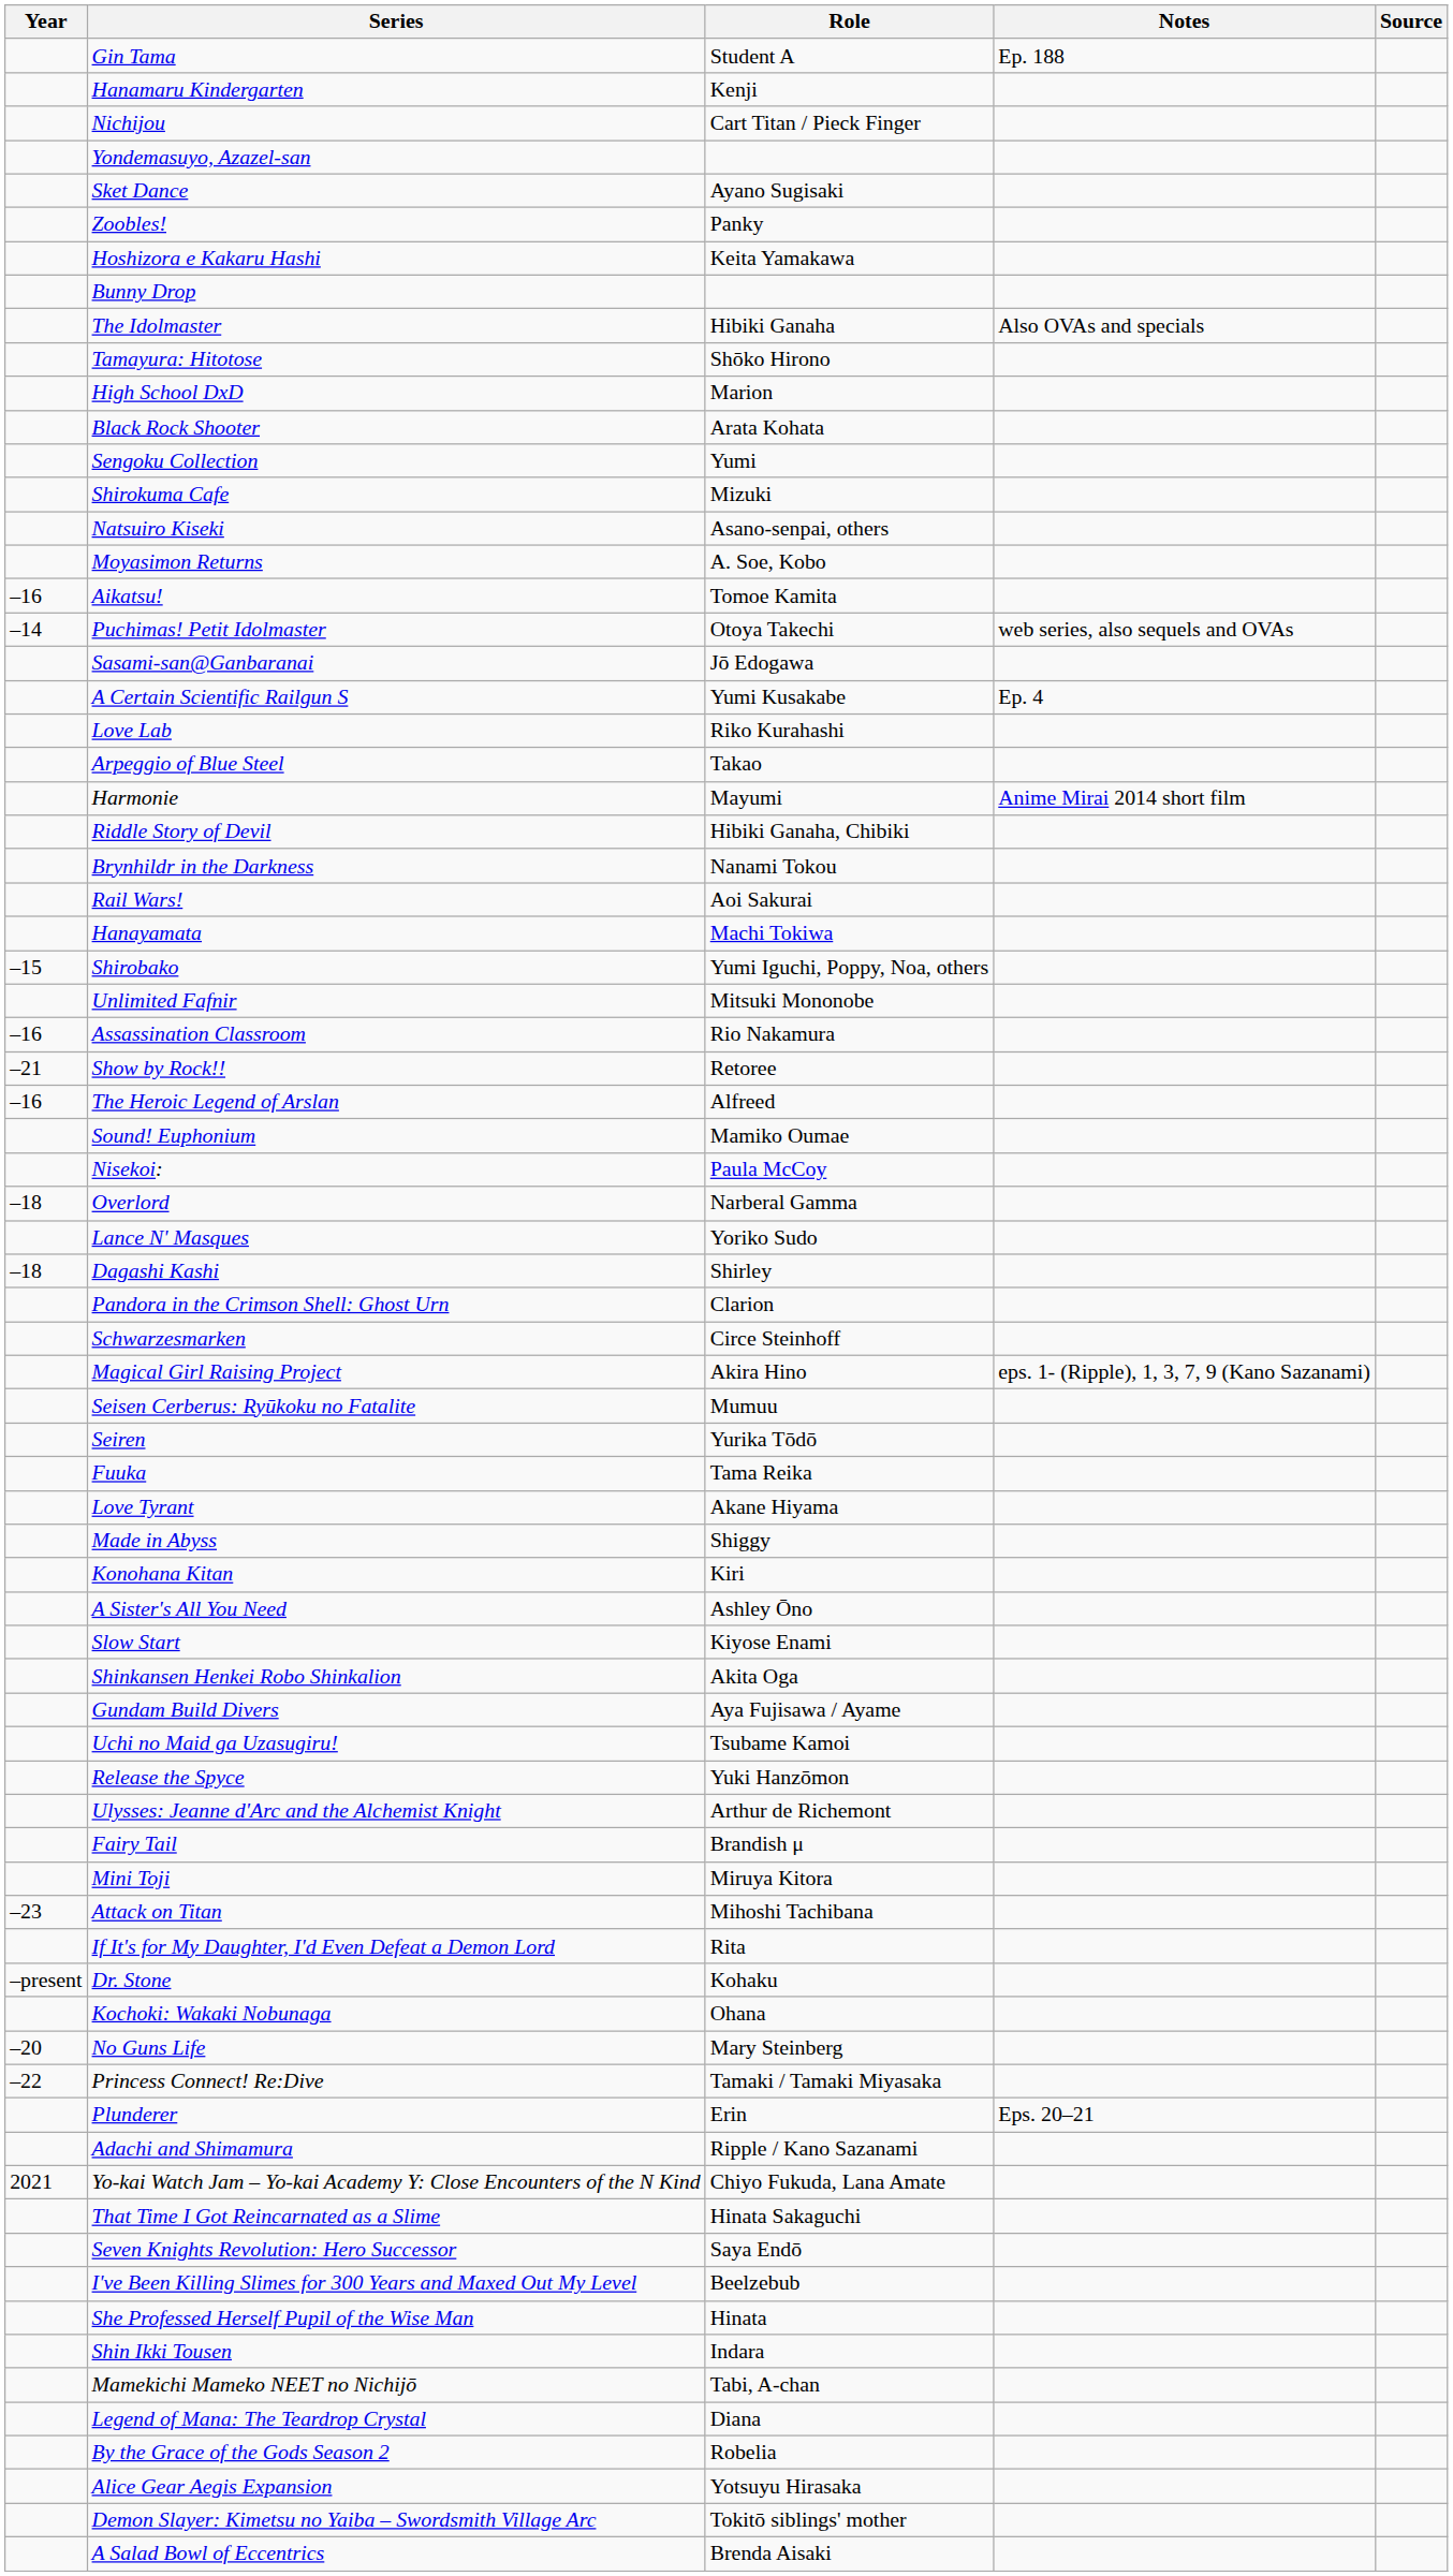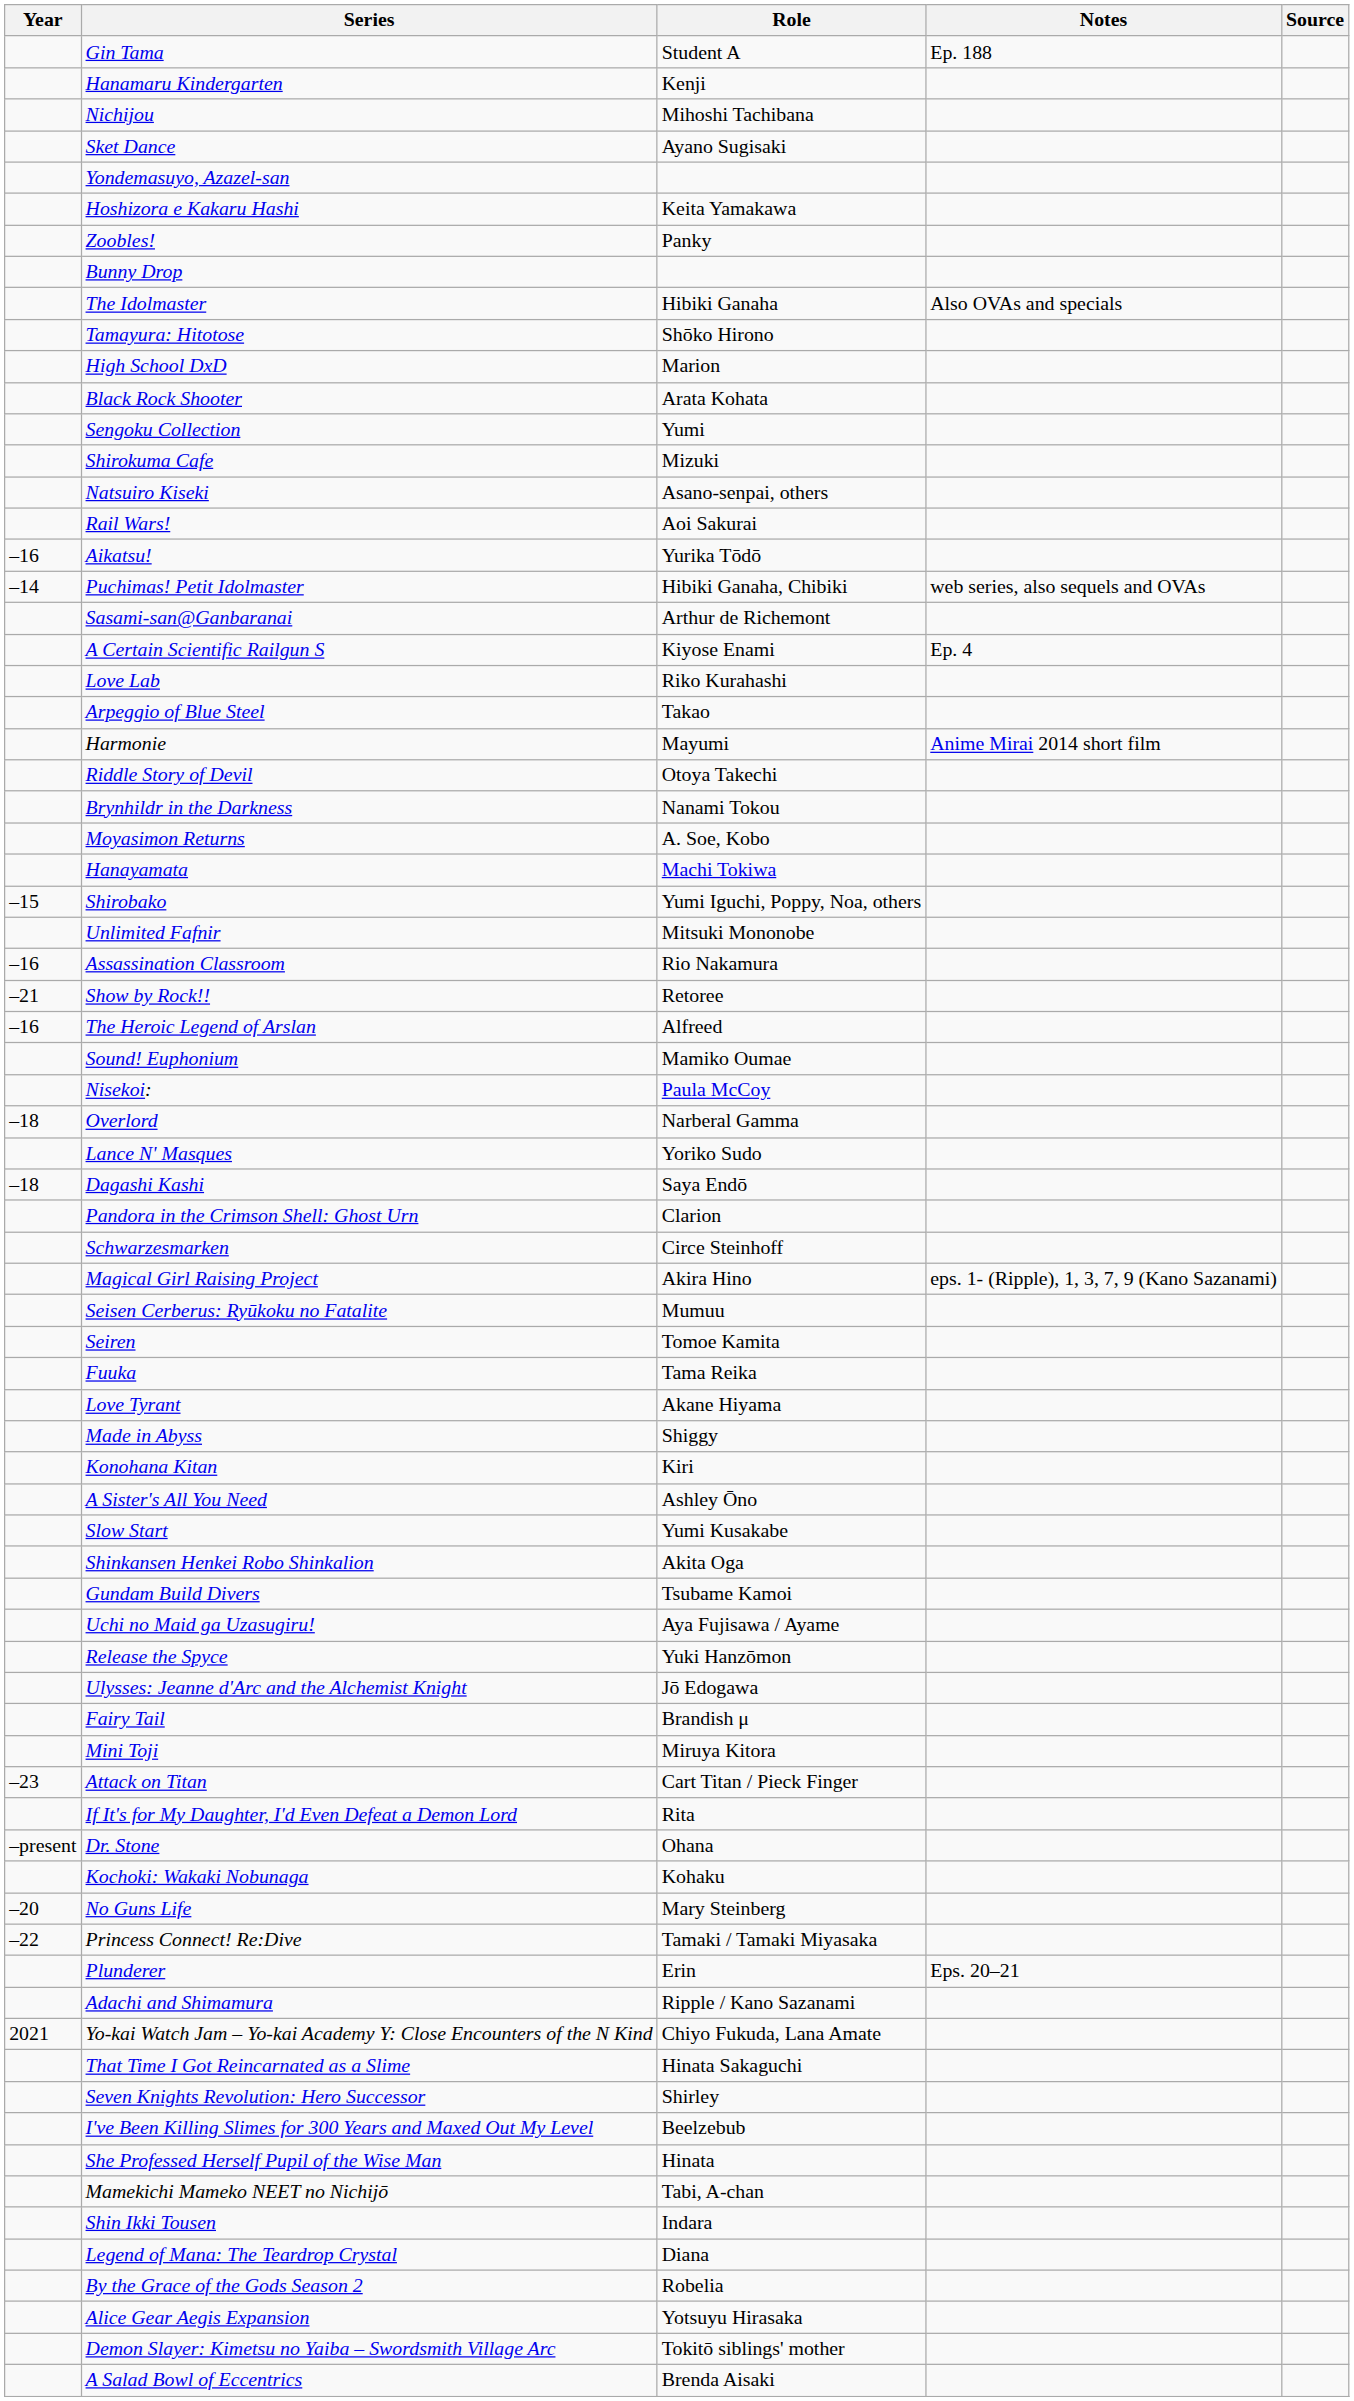Nichijou | Role: Cart Titan / Pieck Finger -> Mihoshi Tachibana
rows swapped: Sket Dance <-> Yondemasuyo, Azazel-san
rows swapped: Hoshizora e Kakaru Hashi <-> Zoobles!
rows swapped: Moyasimon Returns <-> Rail Wars!
Aikatsu! | Role: Tomoe Kamita -> Yurika Tōdō
Puchimas! Petit Idolmaster | Role: Otoya Takechi -> Hibiki Ganaha, Chibiki
Sasami-san@Ganbaranai | Role: Jō Edogawa -> Arthur de Richemont
A Certain Scientific Railgun S | Role: Yumi Kusakabe -> Kiyose Enami
Riddle Story of Devil | Role: Hibiki Ganaha, Chibiki -> Otoya Takechi
Dagashi Kashi | Role: Shirley -> Saya Endō
Seiren | Role: Yurika Tōdō -> Tomoe Kamita
Slow Start | Role: Kiyose Enami -> Yumi Kusakabe
Gundam Build Divers | Role: Aya Fujisawa / Ayame -> Tsubame Kamoi
Uchi no Maid ga Uzasugiru! | Role: Tsubame Kamoi -> Aya Fujisawa / Ayame
Ulysses: Jeanne d'Arc and the Alchemist Knight | Role: Arthur de Richemont -> Jō Edogawa
Attack on Titan | Role: Mihoshi Tachibana -> Cart Titan / Pieck Finger
Dr. Stone | Role: Kohaku -> Ohana
Kochoki: Wakaki Nobunaga | Role: Ohana -> Kohaku
Seven Knights Revolution: Hero Successor | Role: Saya Endō -> Shirley
rows swapped: Shin Ikki Tousen <-> Mamekichi Mameko NEET no Nichijō
